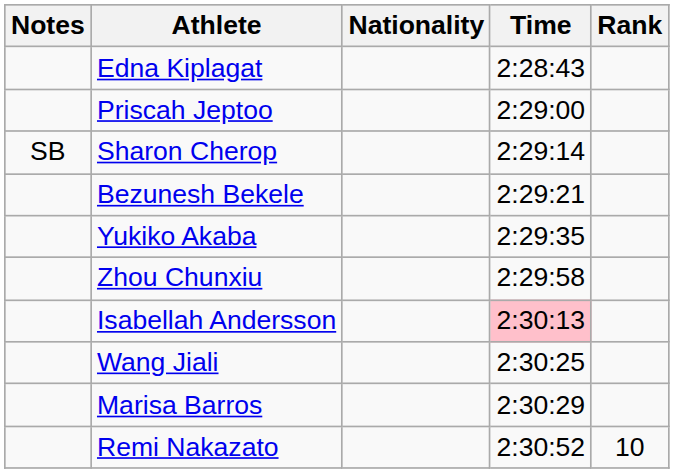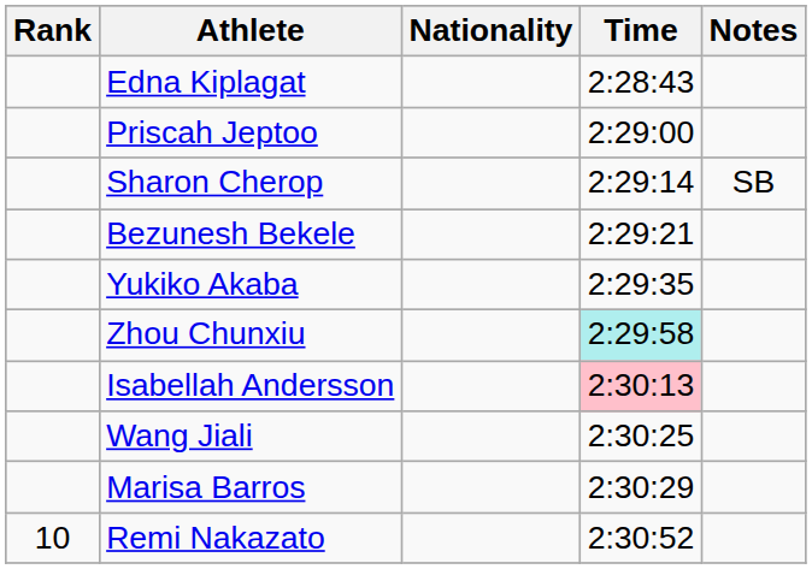columns swapped: Rank <-> Notes
Zhou Chunxiu | Time: no background -> paleturquoise background
